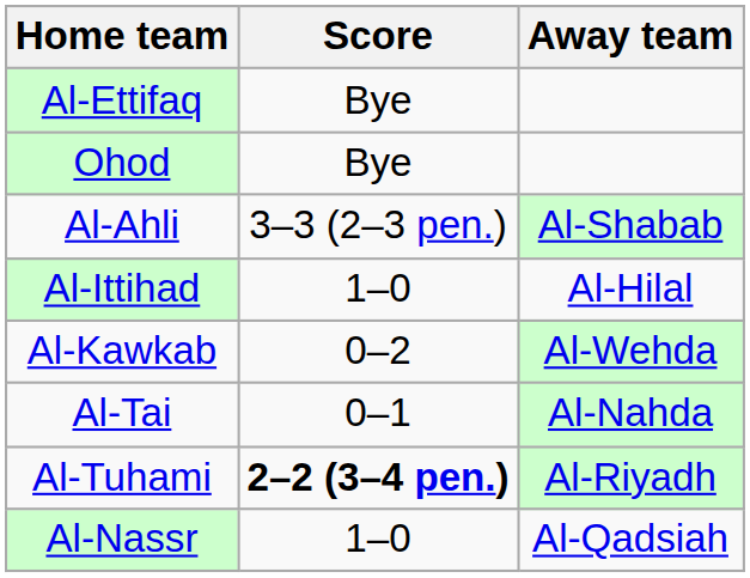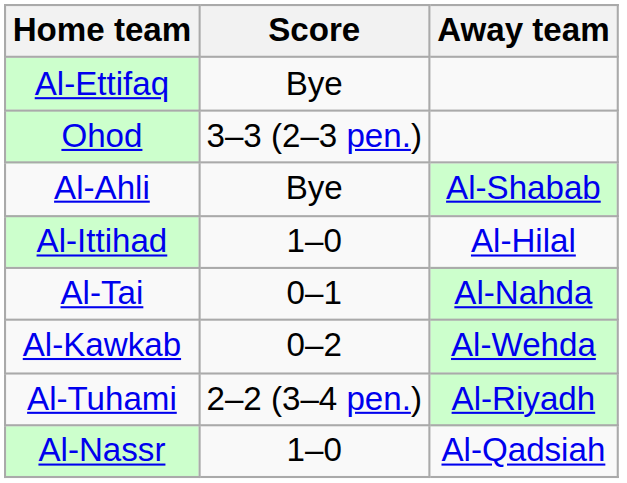Ohod | Score: Bye -> 3–3 (2–3 pen.)
Al-Ahli | Score: 3–3 (2–3 pen.) -> Bye
rows swapped: Al-Tai <-> Al-Kawkab
Al-Tuhami | Score: bold -> normal
